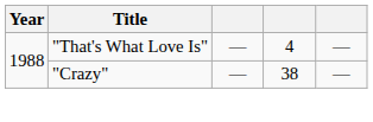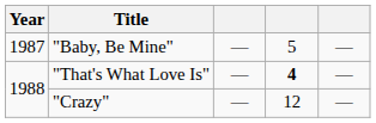+ row: 1987 | "Baby, Be Mine" | — | 5 | —
"That's What Love Is" | column 4: normal -> bold
"Crazy" | column 4: 38 -> 12
